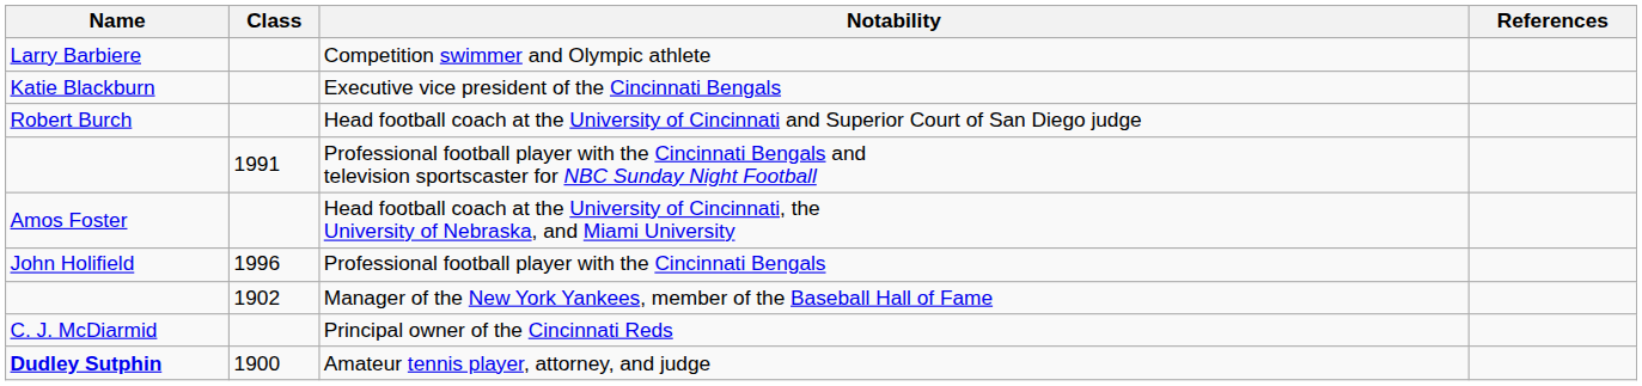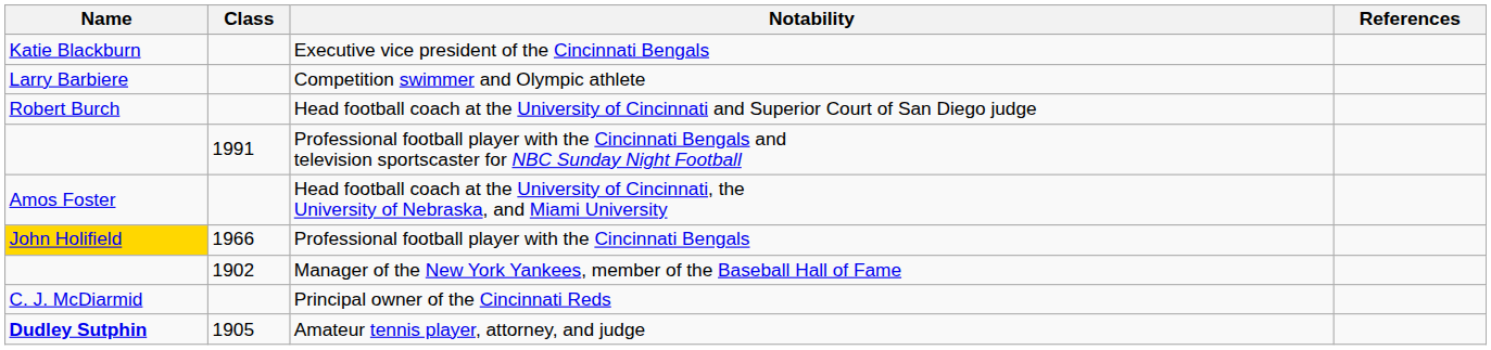rows swapped: Competition swimmer and Olympic athlete <-> Executive vice president of the Cincinnati Bengals
Professional football player with the Cincinnati Bengals | Name: no background -> gold background
Professional football player with the Cincinnati Bengals | Class: 1996 -> 1966
Amateur tennis player, attorney, and judge | Class: 1900 -> 1905
